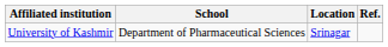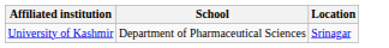- column: Ref.
